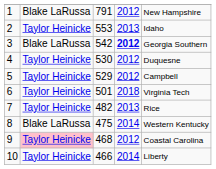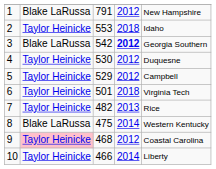2 | column 4: 2013 -> 2018
